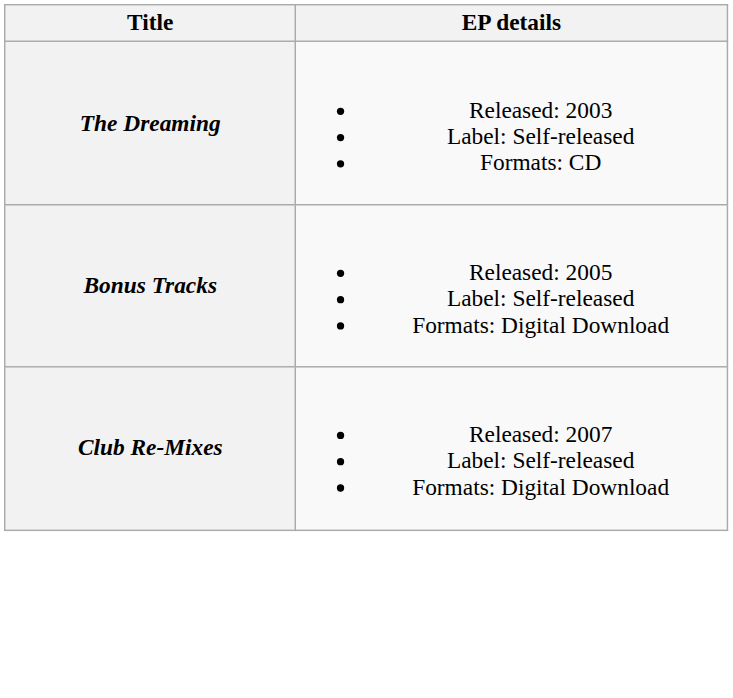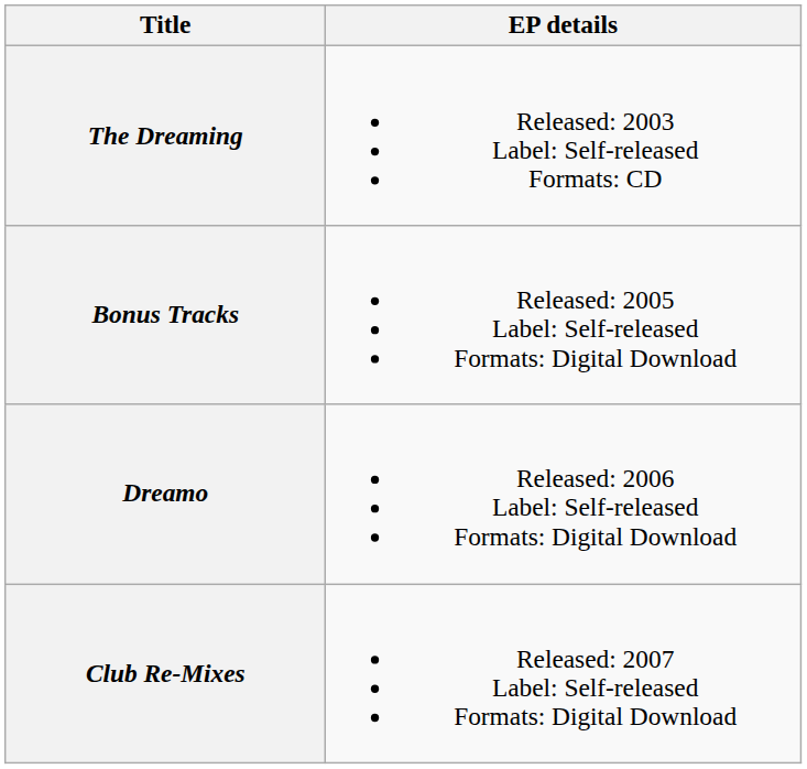+ row: Dreamo | Released: 2006 Label: Self-released Formats: Digital Download
